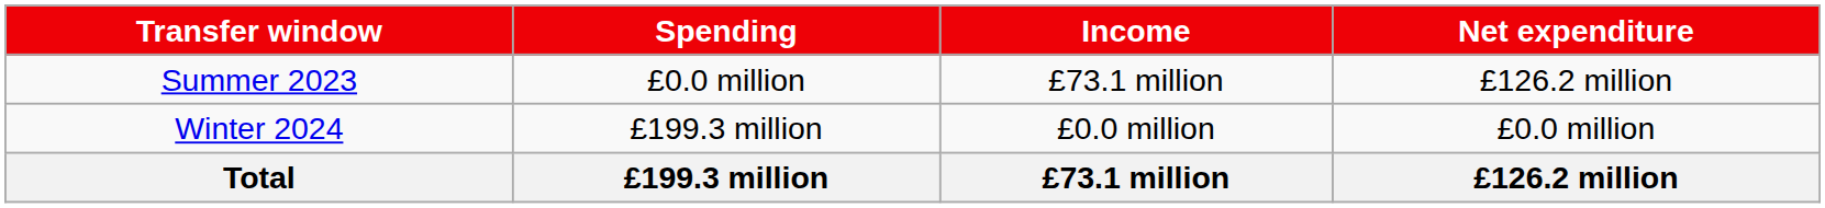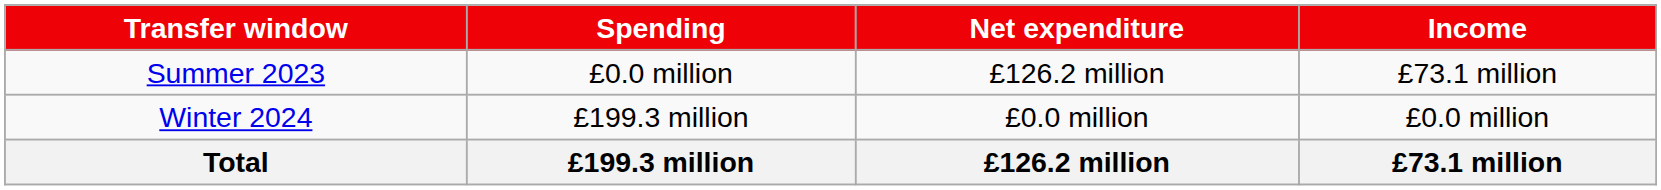columns swapped: Income <-> Net expenditure
